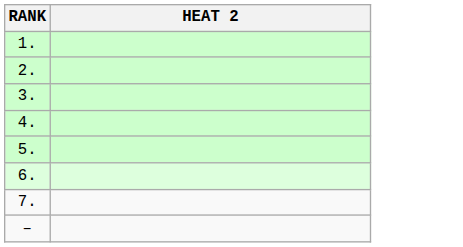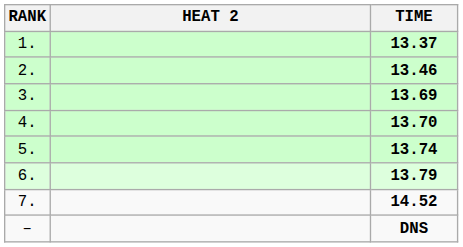+ column: TIME | 13.37 | 13.46 | 13.69 | 13.70 | 13.74 | 13.79 | 14.52 | DNS
